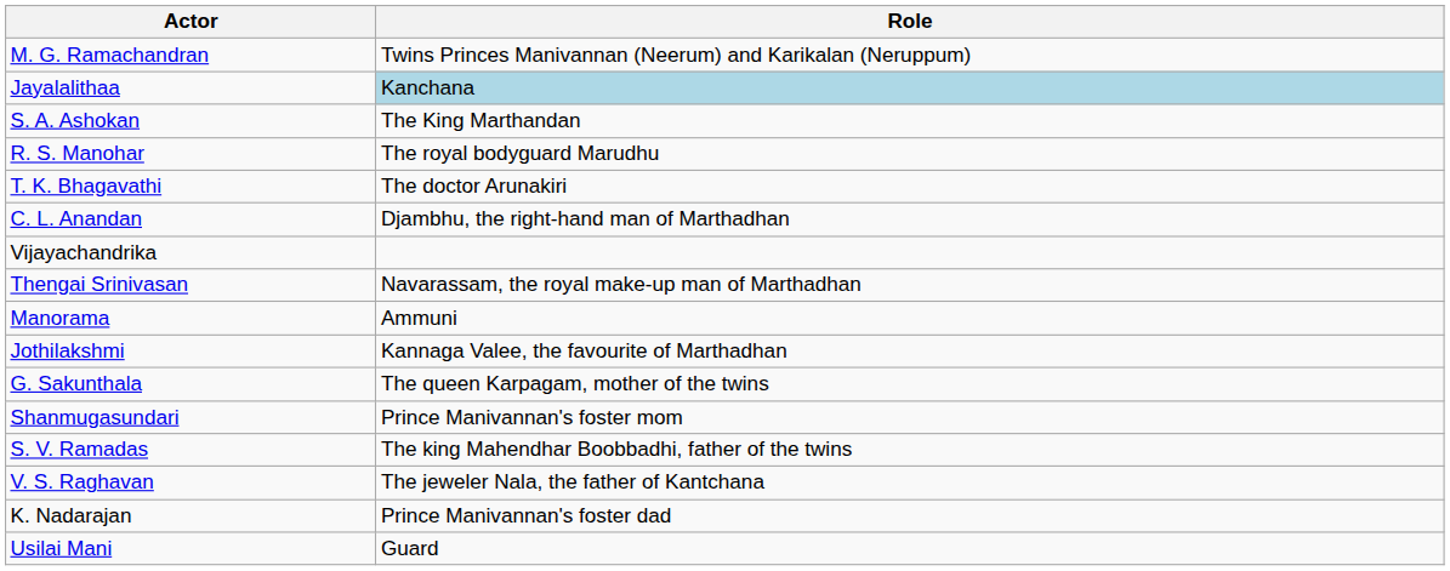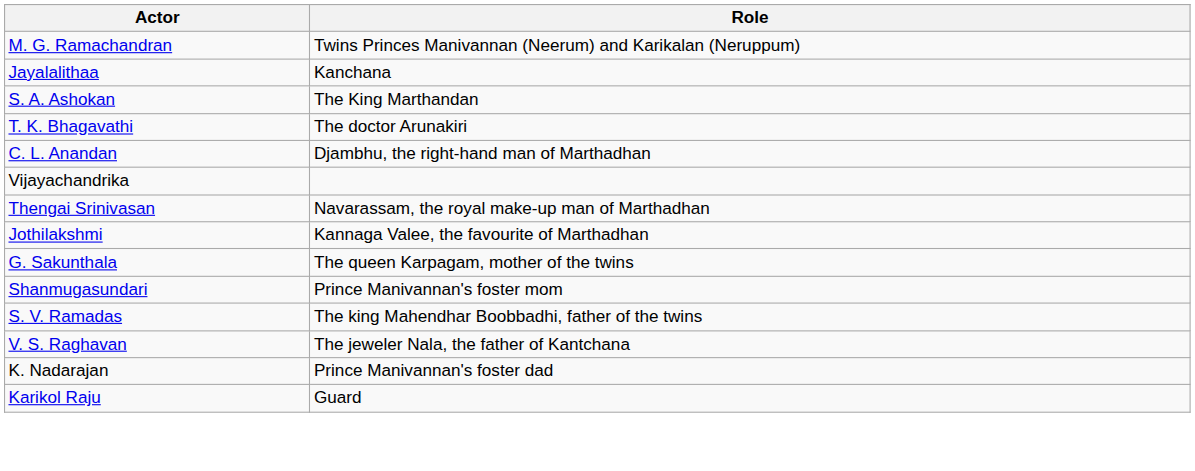Jayalalithaa | Role: lightblue background -> no background
- row: R. S. Manohar | The royal bodyguard Marudhu
- row: Manorama | Ammuni
+ row: Karikol Raju | Guard
- row: Usilai Mani | Guard
